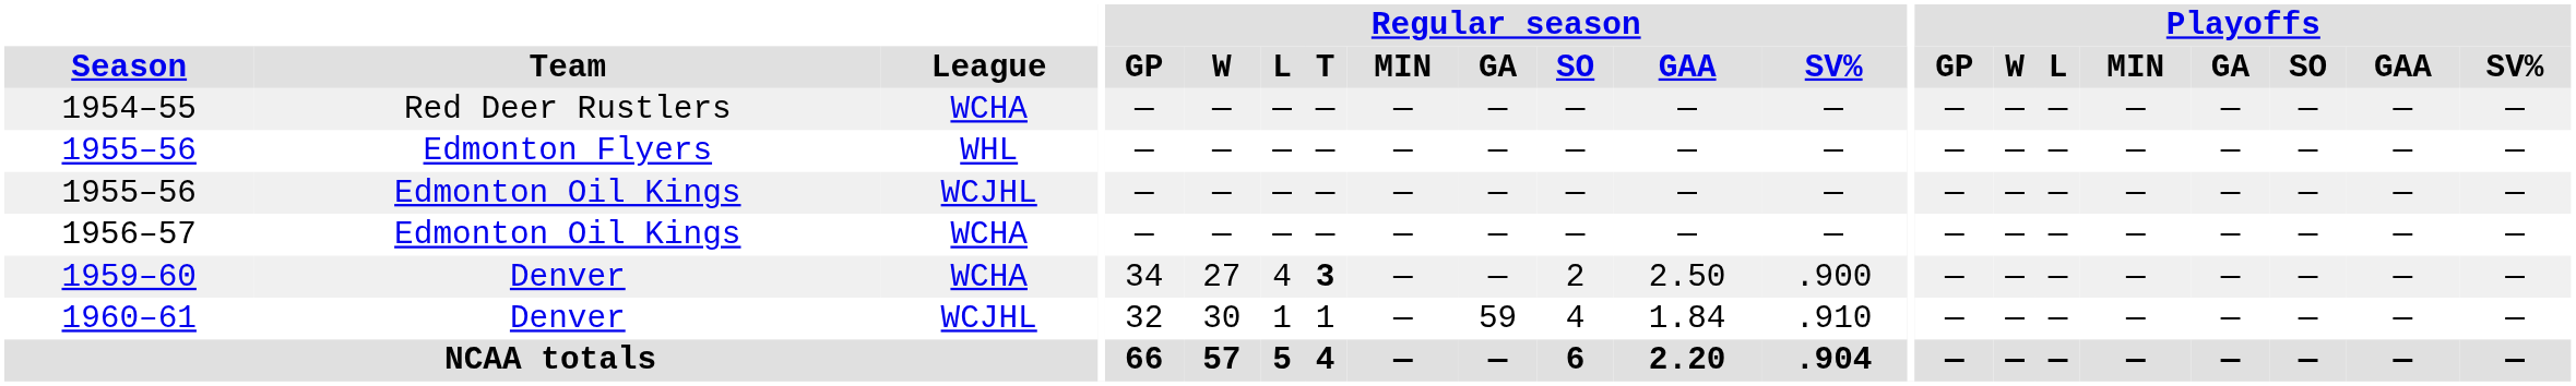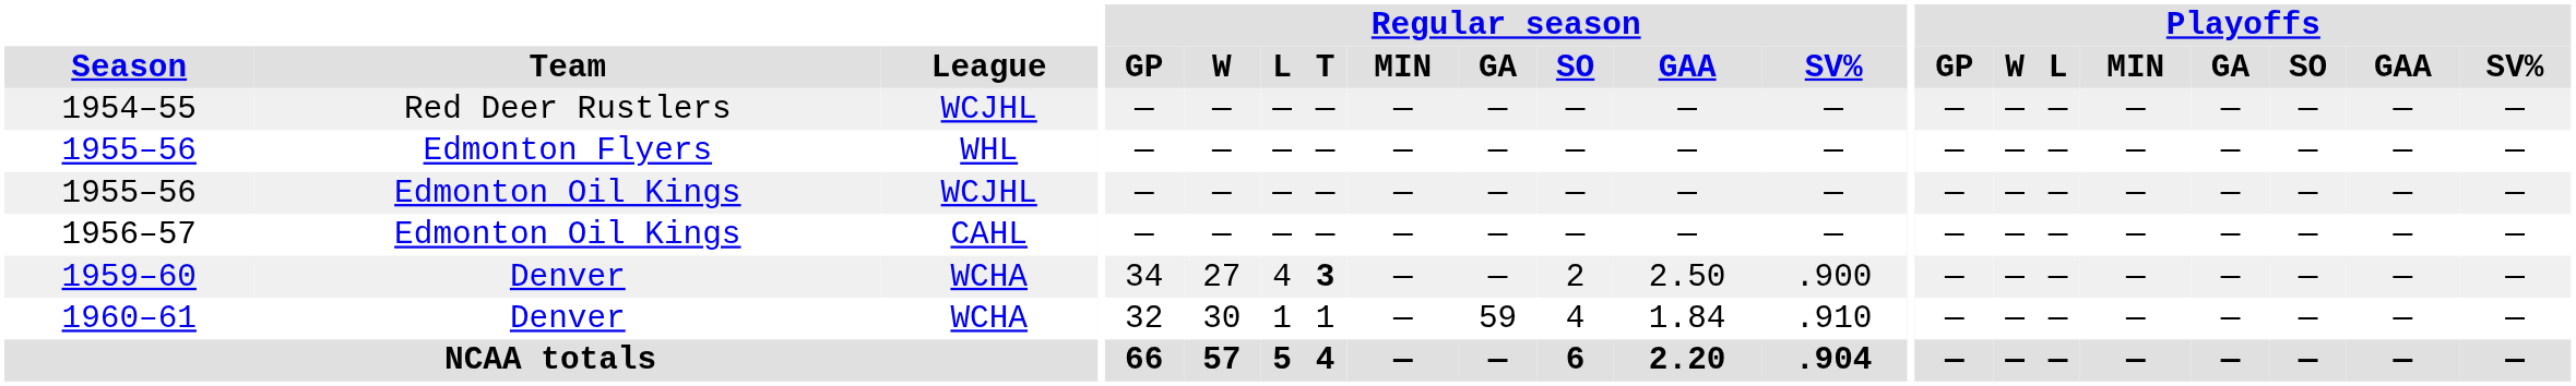1954–55 | League: WCHA -> WCJHL
1956–57 | League: WCHA -> CAHL
1960–61 | League: WCJHL -> WCHA
